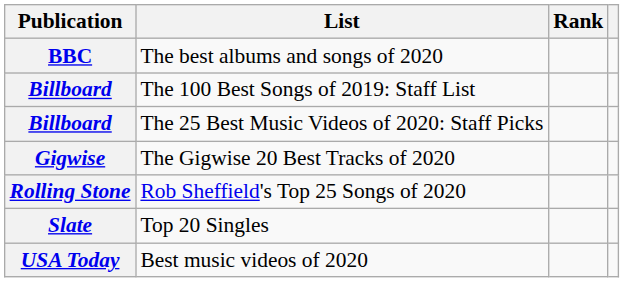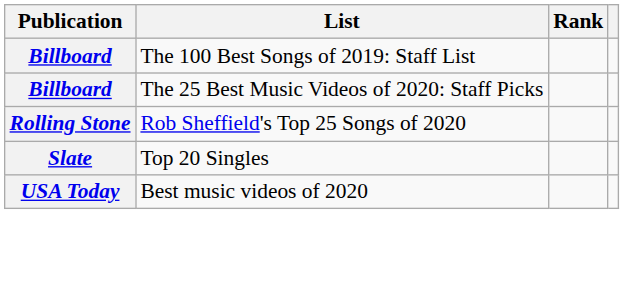- row: BBC | The best albums and songs of 2020
- row: Gigwise | The Gigwise 20 Best Tracks of 2020
